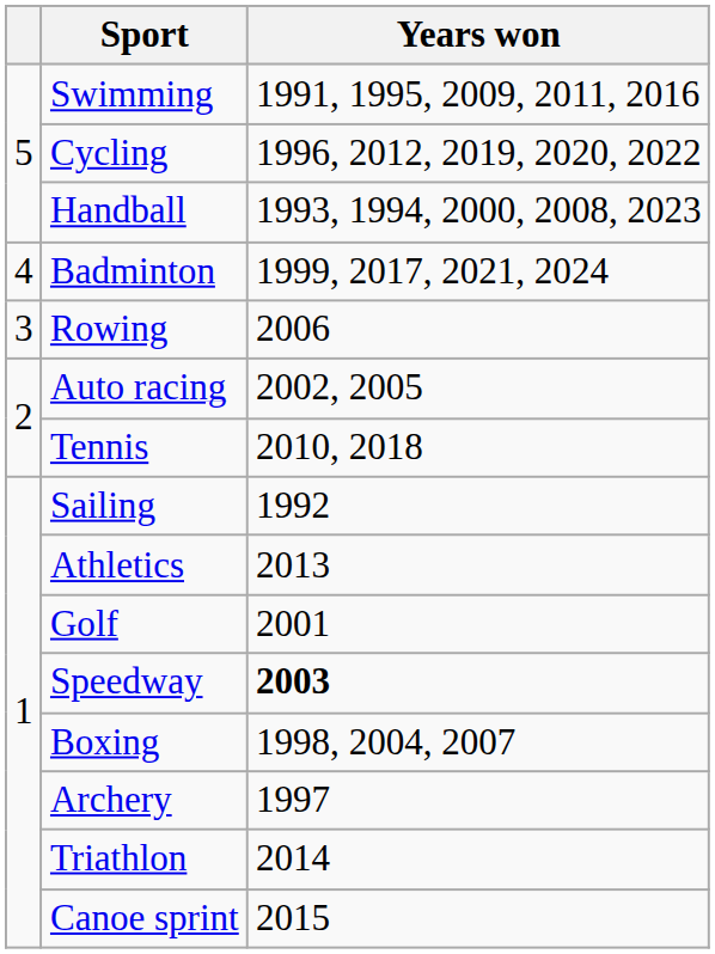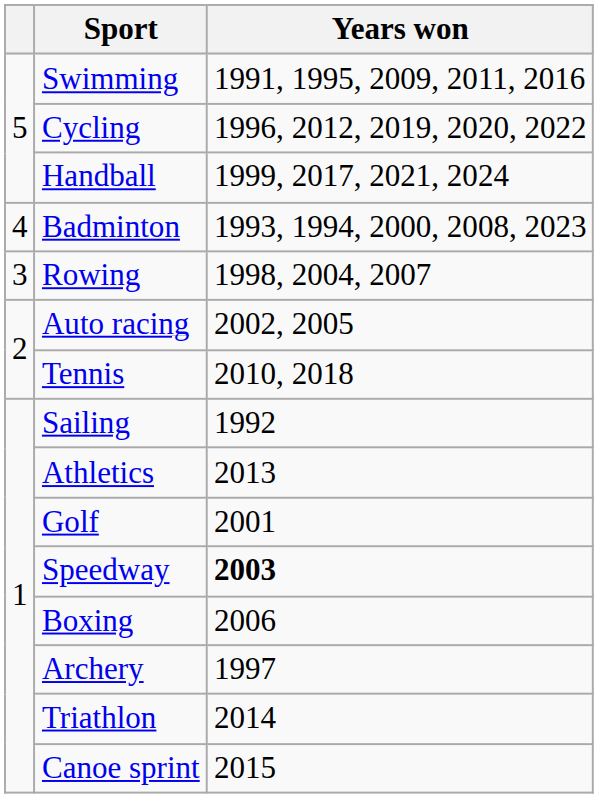Handball | Years won: 1993, 1994, 2000, 2008, 2023 -> 1999, 2017, 2021, 2024
Badminton | Years won: 1999, 2017, 2021, 2024 -> 1993, 1994, 2000, 2008, 2023
Rowing | Years won: 2006 -> 1998, 2004, 2007
Boxing | Years won: 1998, 2004, 2007 -> 2006
